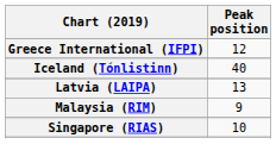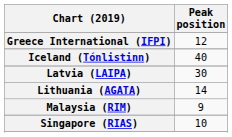Latvia (LAIPA) | Peak position: 13 -> 30
+ row: Lithuania (AGATA) | 14
